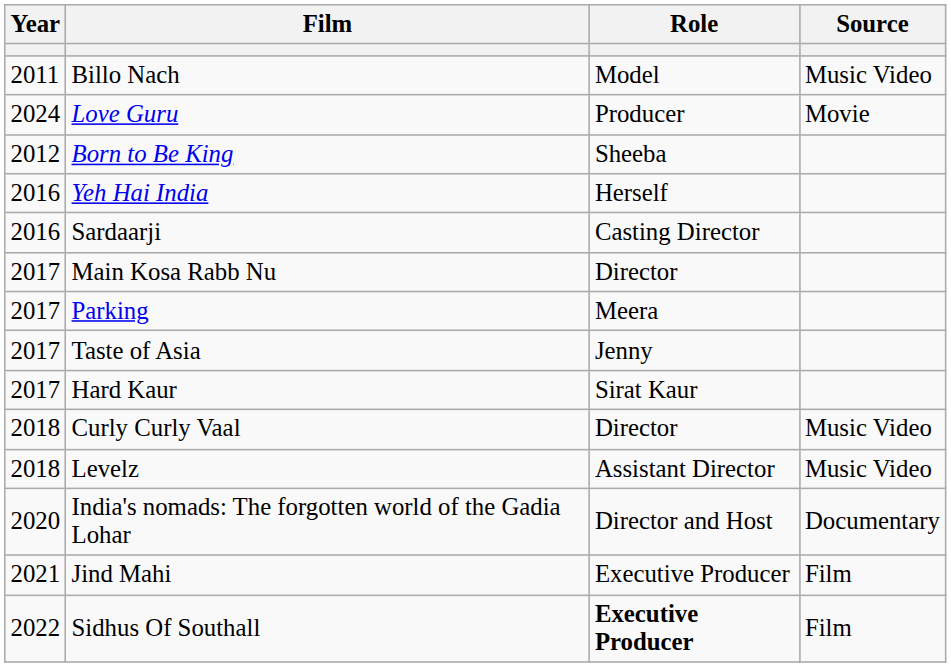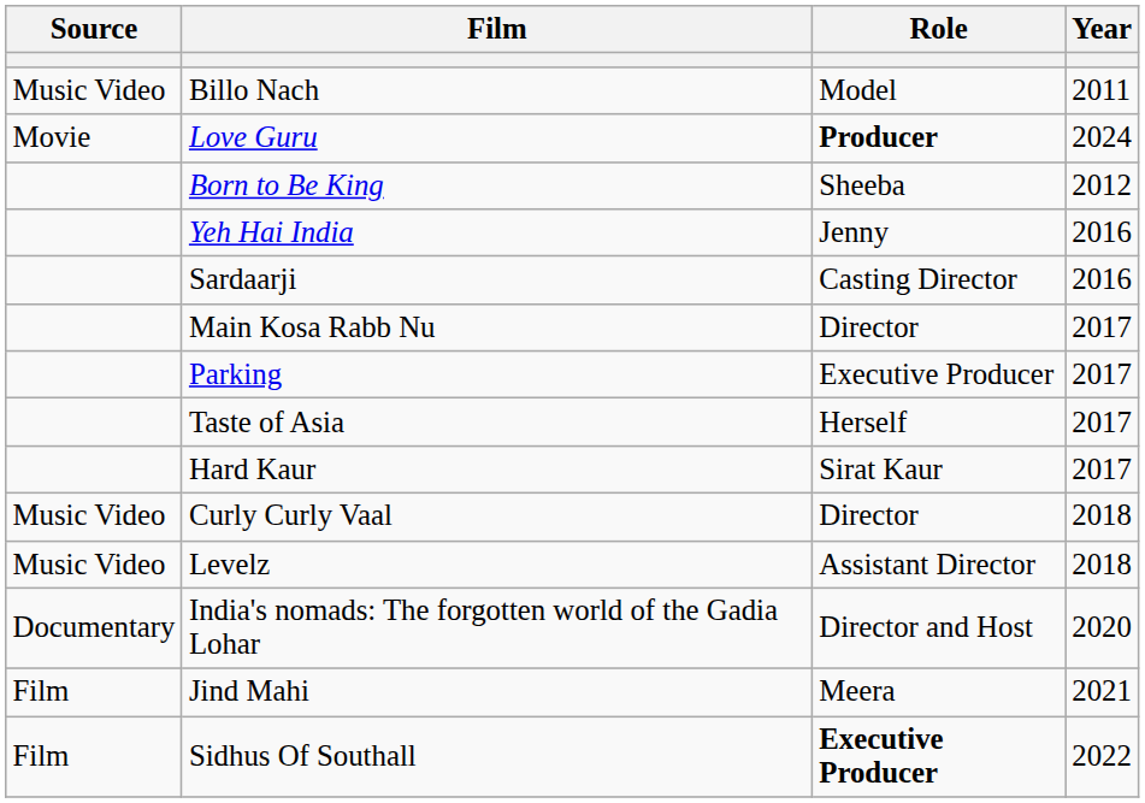columns swapped: Year <-> Source
Love Guru | Role: normal -> bold
Yeh Hai India | Role: Herself -> Jenny
Parking | Role: Meera -> Executive Producer
Taste of Asia | Role: Jenny -> Herself
Jind Mahi | Role: Executive Producer -> Meera
